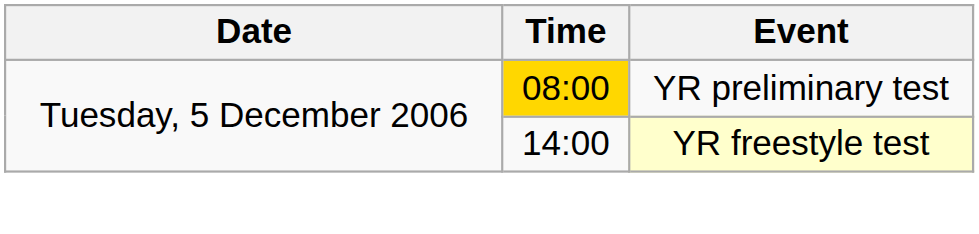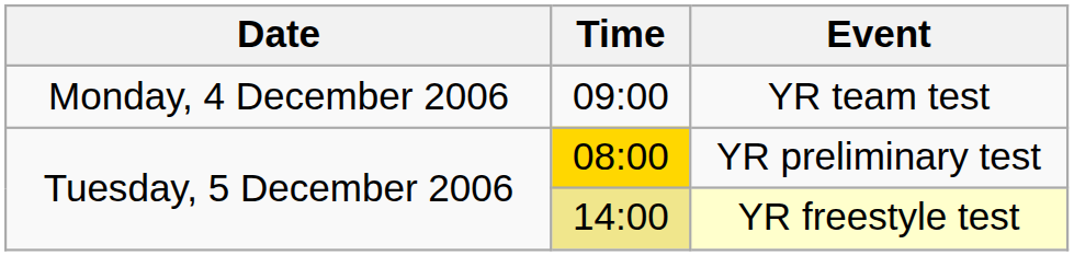+ row: Monday, 4 December 2006 | 09:00 | YR team test
YR freestyle test | Time: no background -> khaki background
